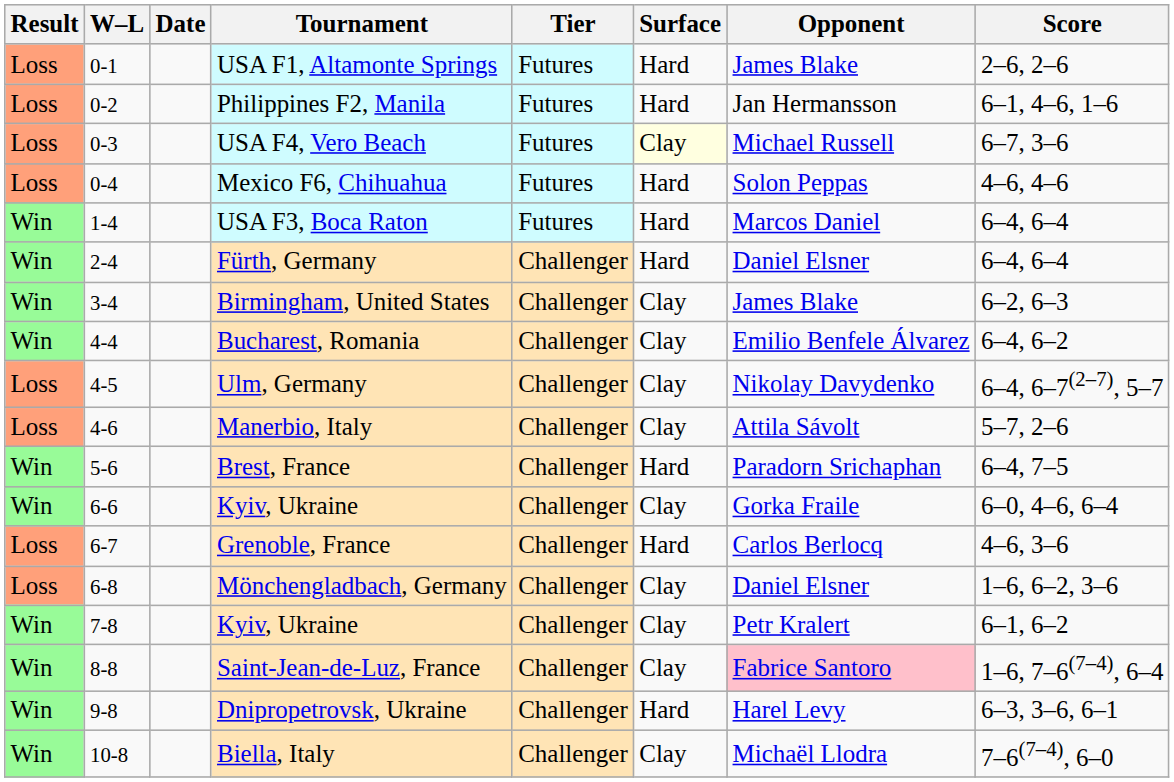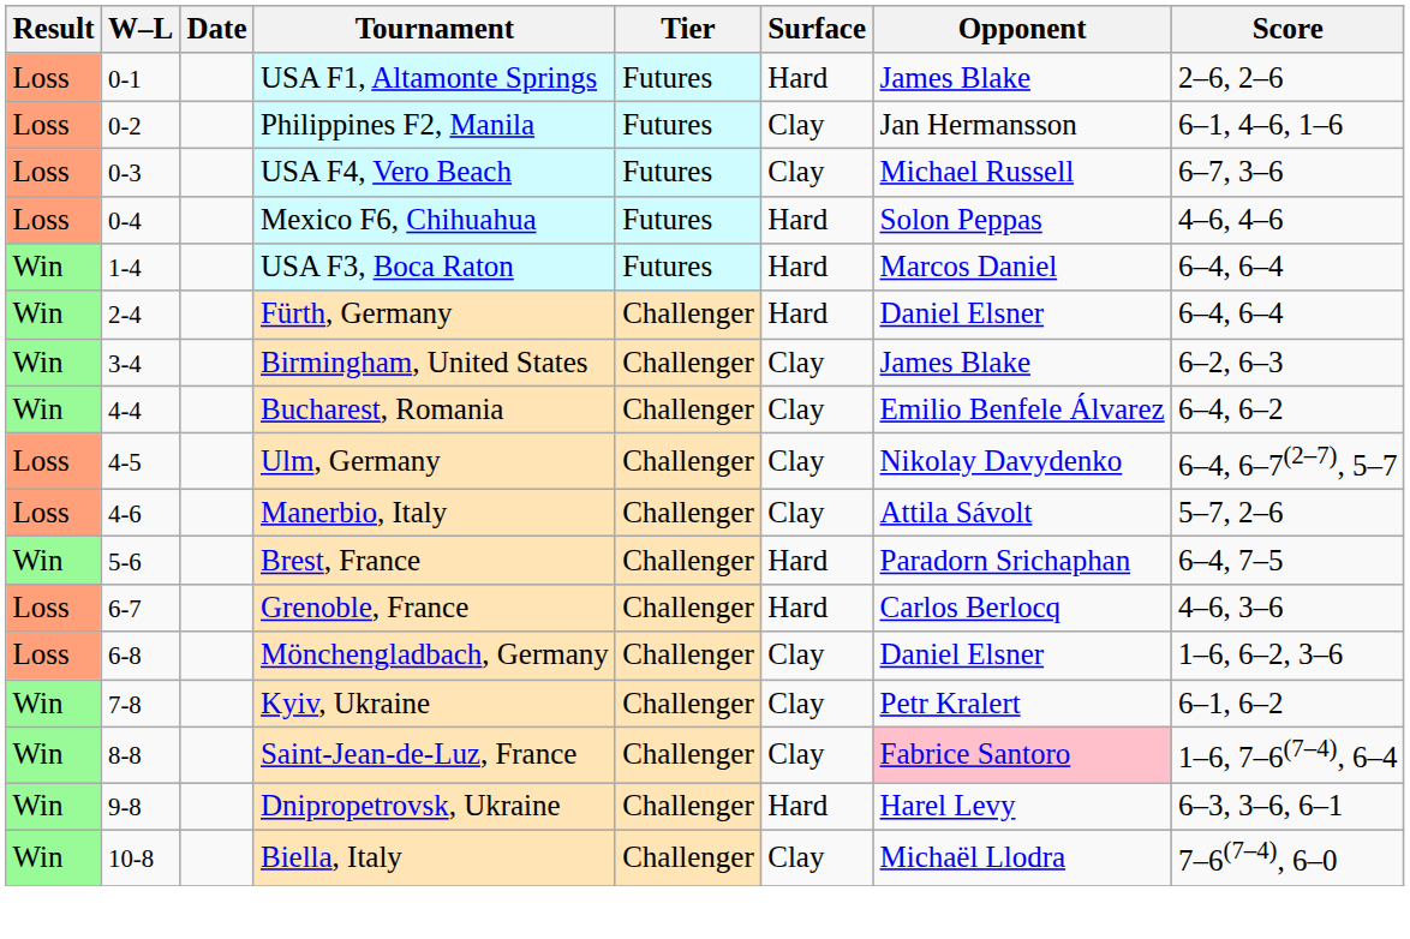Philippines F2, Manila | Surface: Hard -> Clay
USA F4, Vero Beach | Surface: lightyellow background -> no background
- row: Win | 6-6 | Kyiv, Ukraine | Challenger | Clay | Gorka Fraile | 6–0, 4–6, 6–4
